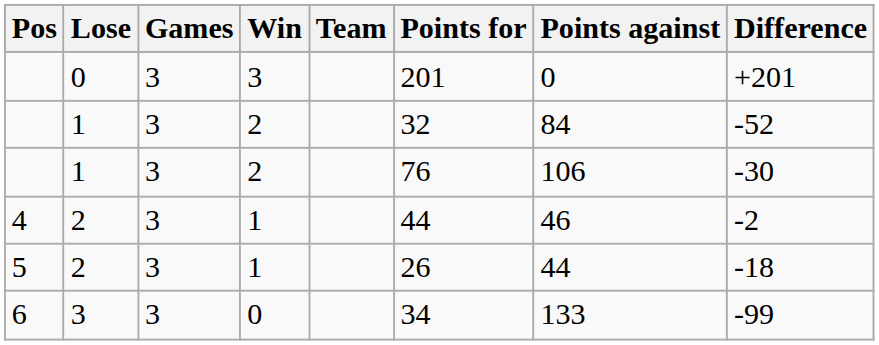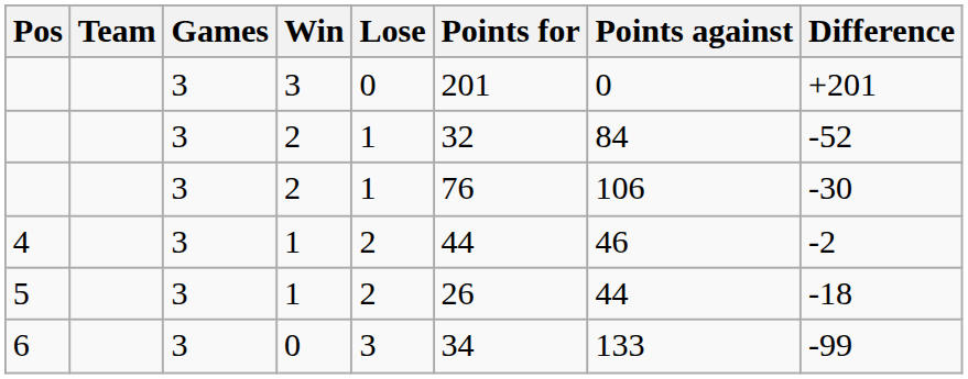columns swapped: Team <-> Lose
